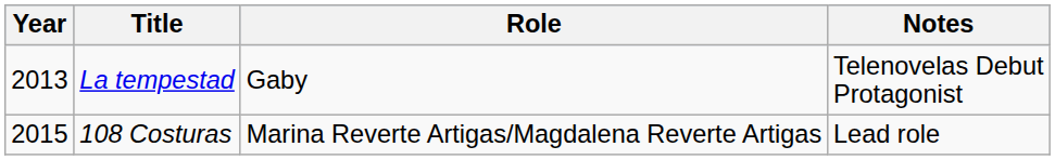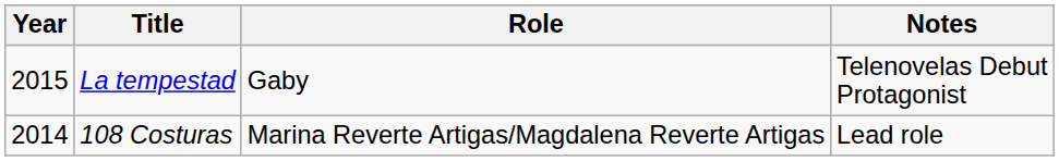La tempestad | Year: 2013 -> 2015
108 Costuras | Year: 2015 -> 2014
